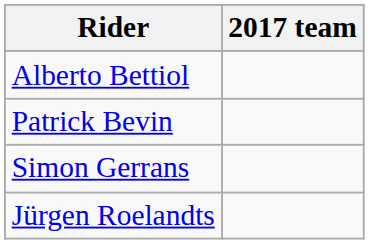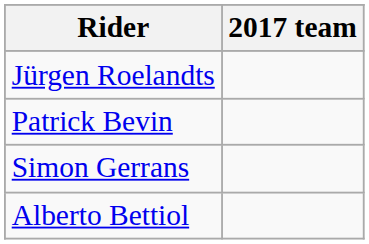rows swapped: Alberto Bettiol <-> Jürgen Roelandts
